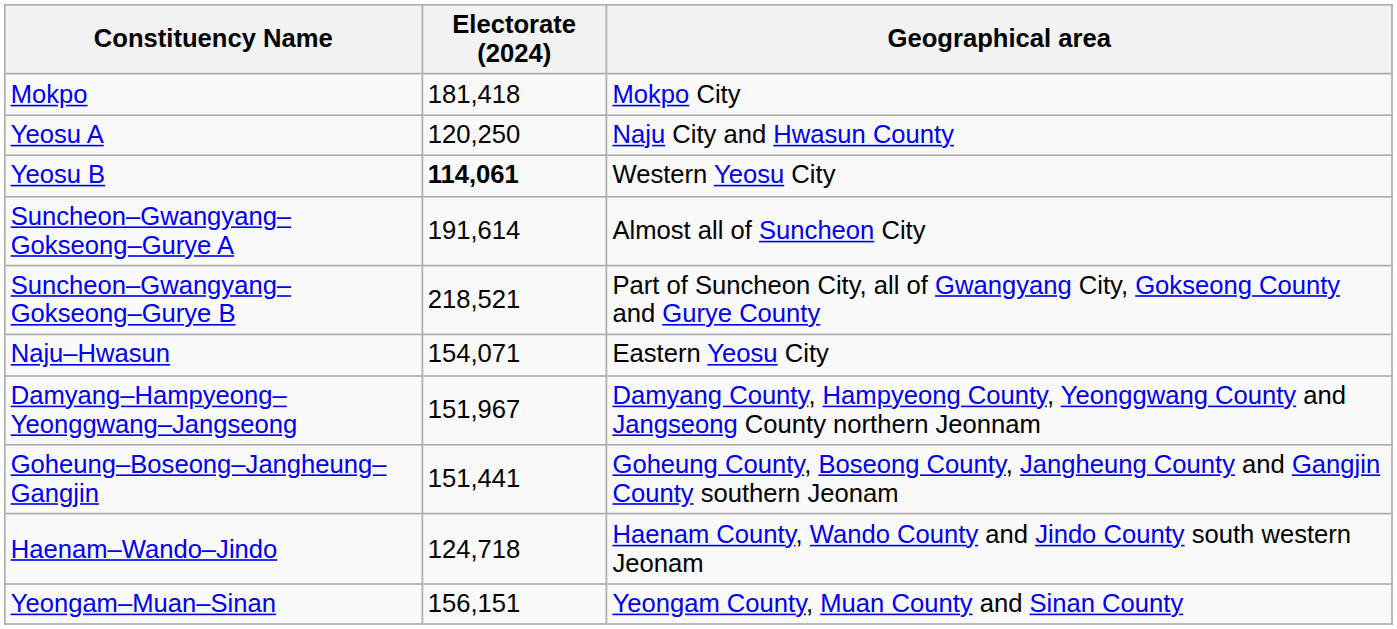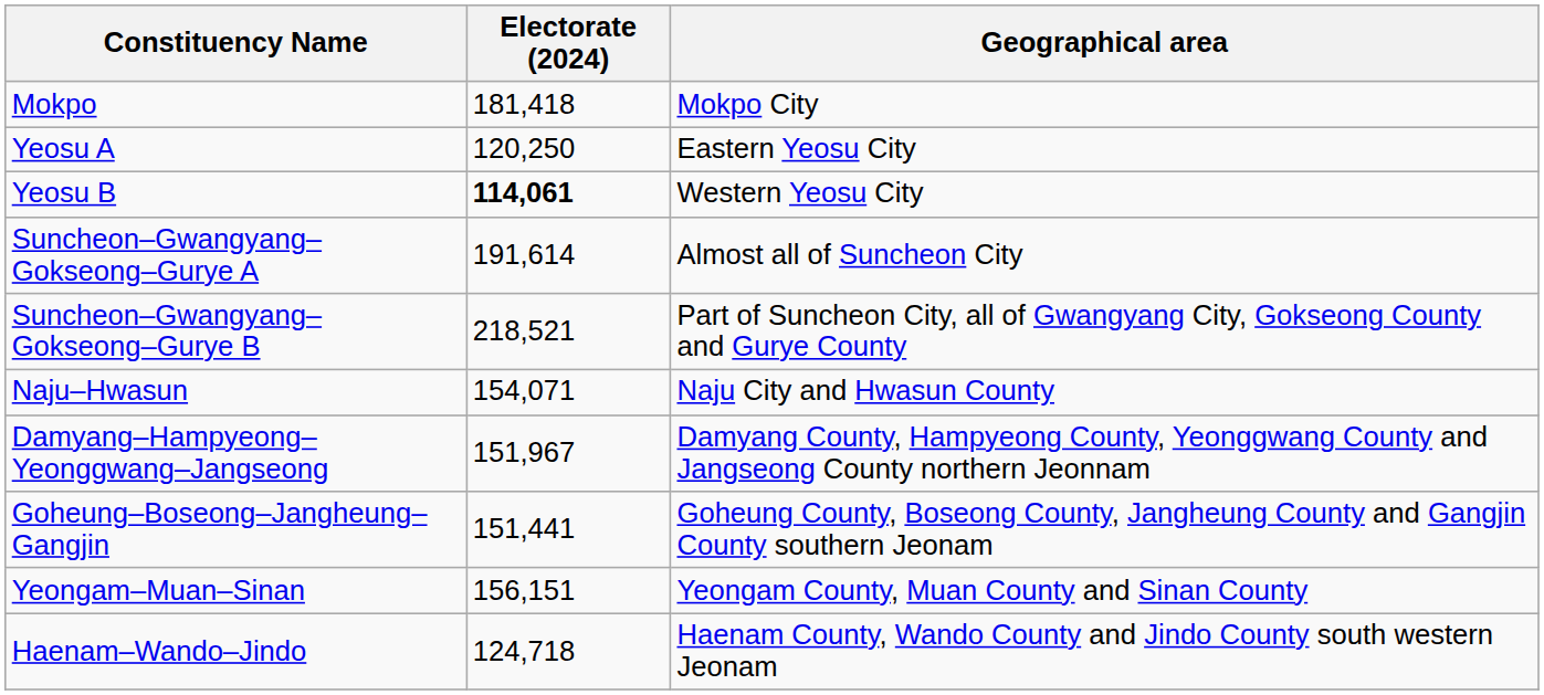Yeosu A | Geographical area: Naju City and Hwasun County -> Eastern Yeosu City
Naju–Hwasun | Geographical area: Eastern Yeosu City -> Naju City and Hwasun County
rows swapped: Haenam–Wando–Jindo <-> Yeongam–Muan–Sinan
